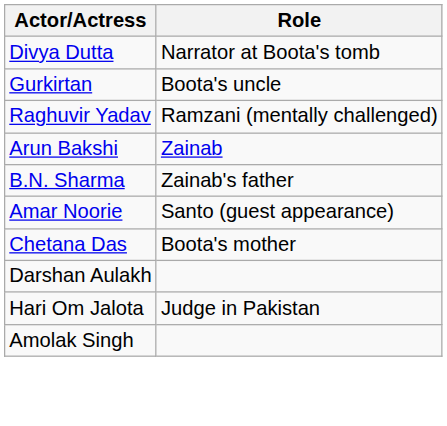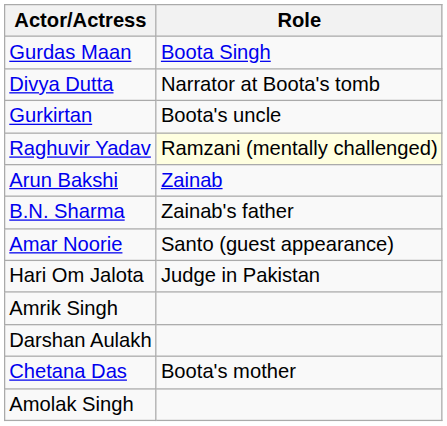+ row: Gurdas Maan | Boota Singh
Raghuvir Yadav | Role: no background -> lightyellow background
rows swapped: Chetana Das <-> Hari Om Jalota
+ row: Amrik Singh
